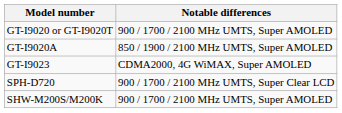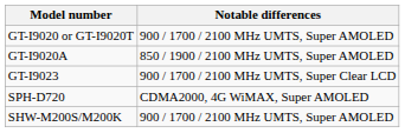GT-I9023 | Notable differences: CDMA2000, 4G WiMAX, Super AMOLED -> 900 / 1700 / 2100 MHz UMTS, Super Clear LCD
SPH-D720 | Notable differences: 900 / 1700 / 2100 MHz UMTS, Super Clear LCD -> CDMA2000, 4G WiMAX, Super AMOLED
